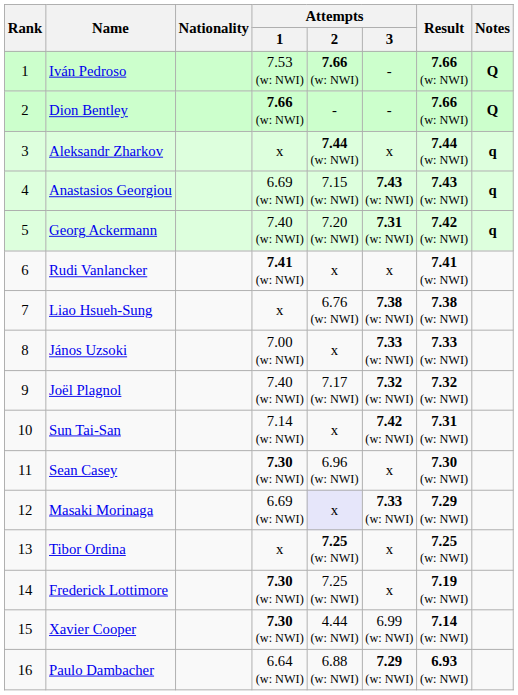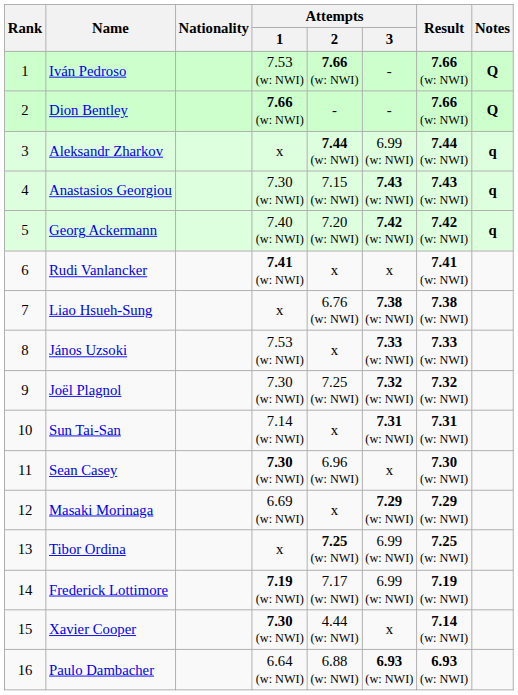Aleksandr Zharkov | Attempts / 3: x -> 6.99 (w: NWI)
Anastasios Georgiou | Attempts / 1: 6.69 (w: NWI) -> 7.30 (w: NWI)
Georg Ackermann | Attempts / 3: 7.31 (w: NWI) -> 7.42 (w: NWI)
János Uzsoki | Attempts / 1: 7.00 (w: NWI) -> 7.53 (w: NWI)
Joël Plagnol | Attempts / 1: 7.40 (w: NWI) -> 7.30 (w: NWI)
Joël Plagnol | Attempts / 2: 7.17 (w: NWI) -> 7.25 (w: NWI)
Sun Tai-San | Attempts / 3: 7.42 (w: NWI) -> 7.31 (w: NWI)
Masaki Morinaga | Attempts / 2: lavender background -> no background
Masaki Morinaga | Attempts / 3: 7.33 (w: NWI) -> 7.29 (w: NWI)
Tibor Ordina | Attempts / 3: x -> 6.99 (w: NWI)
Frederick Lottimore | Attempts / 1: 7.30 (w: NWI) -> 7.19 (w: NWI)
Frederick Lottimore | Attempts / 2: 7.25 (w: NWI) -> 7.17 (w: NWI)
Frederick Lottimore | Attempts / 3: x -> 6.99 (w: NWI)
Xavier Cooper | Attempts / 3: 6.99 (w: NWI) -> x
Paulo Dambacher | Attempts / 3: 7.29 (w: NWI) -> 6.93 (w: NWI)
